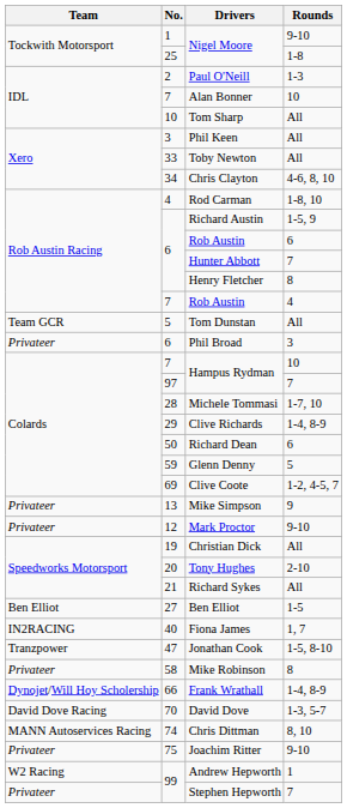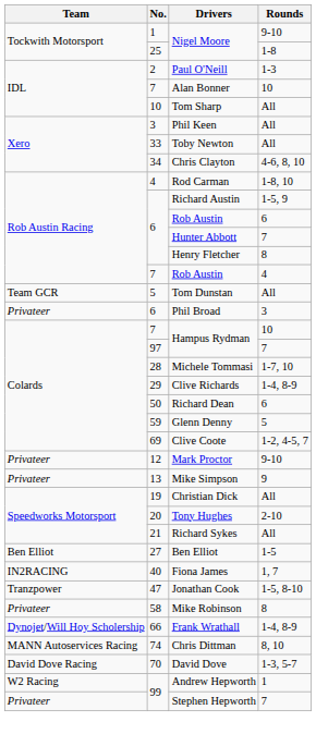rows swapped: Mark Proctor <-> Mike Simpson
rows swapped: David Dove <-> Chris Dittman
- row: Privateer | 75 | Joachim Ritter | 9-10
